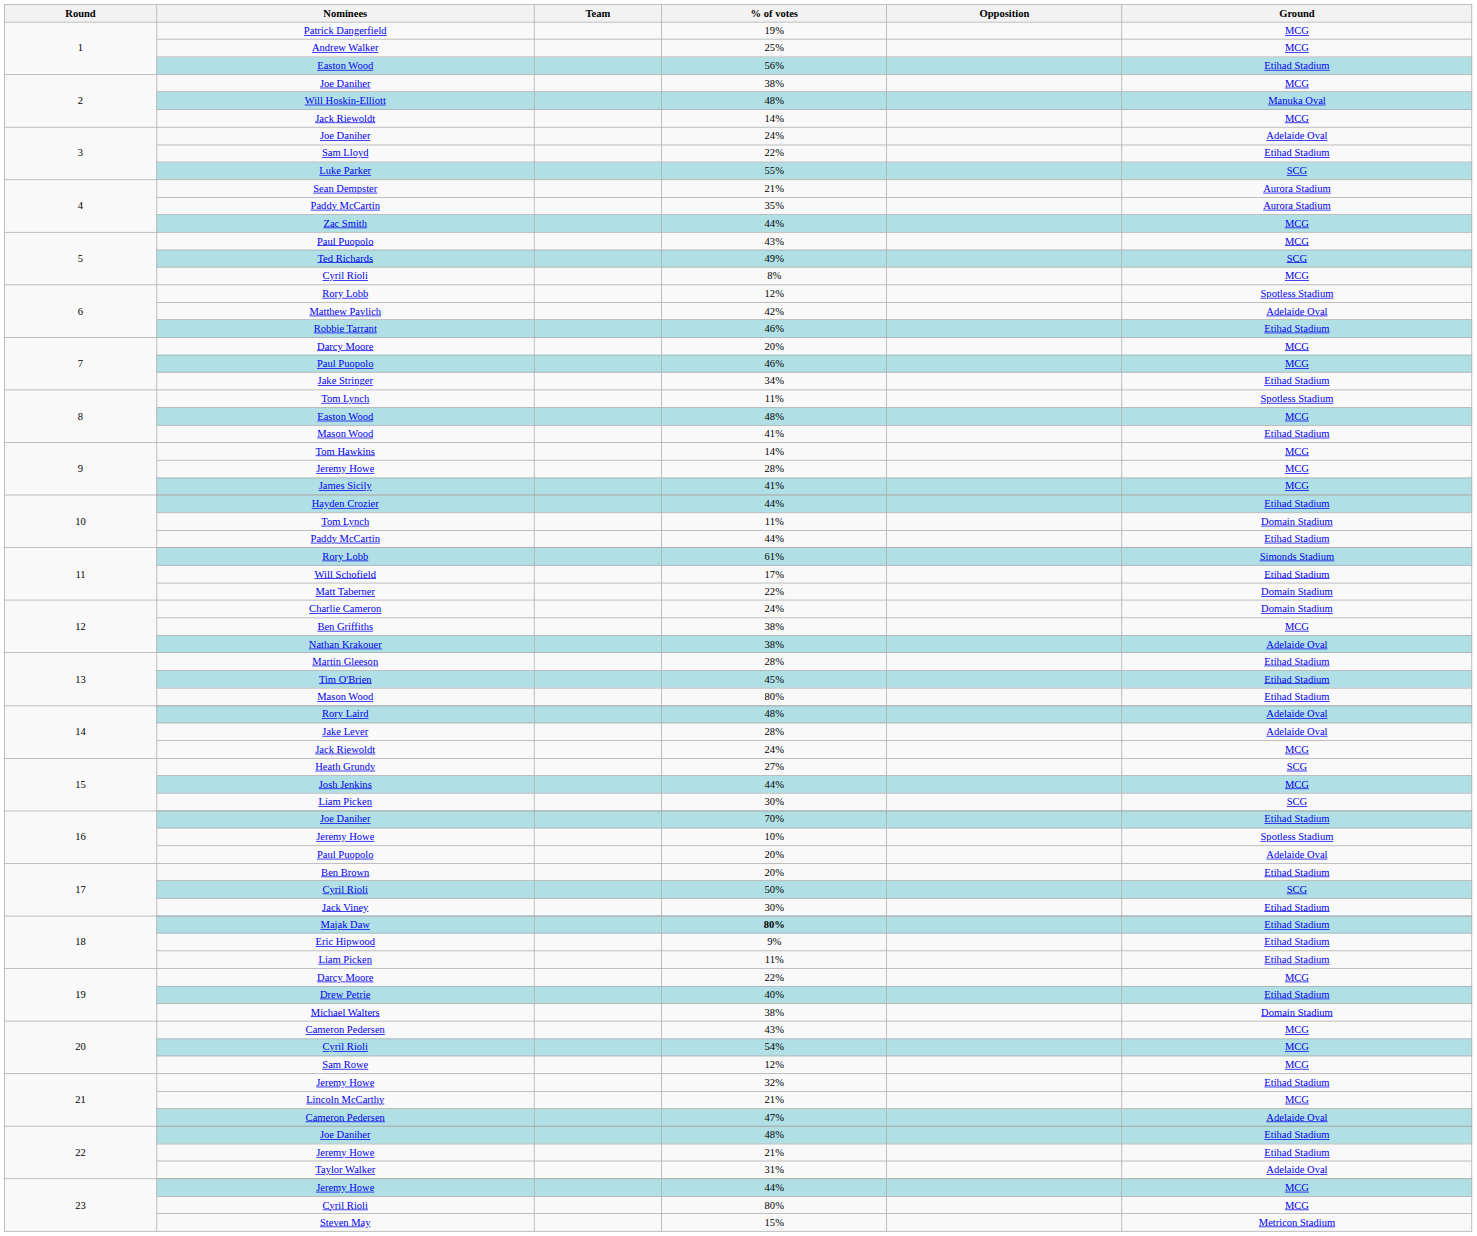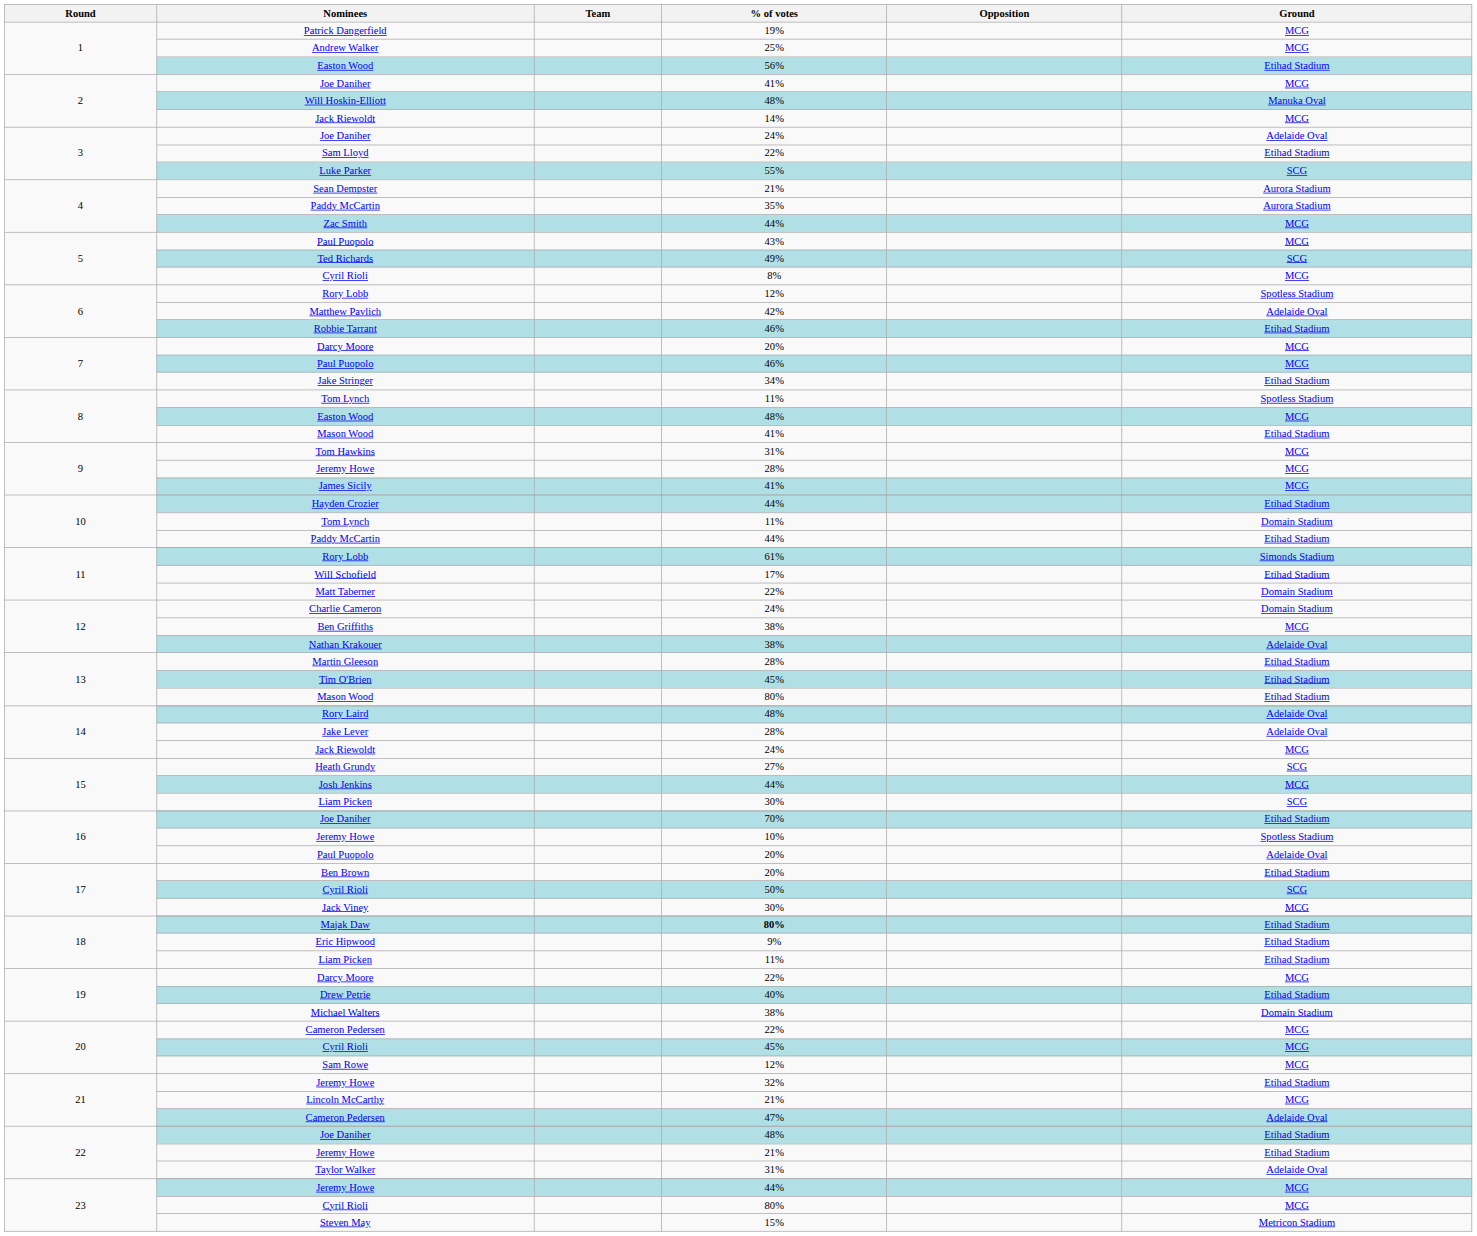2 / Joe Daniher | % of votes: 38% -> 41%
Tom Hawkins | % of votes: 14% -> 31%
Jack Viney | Ground: Etihad Stadium -> MCG
20 / Cameron Pedersen | % of votes: 43% -> 22%
20 / Cyril Rioli | % of votes: 54% -> 45%
